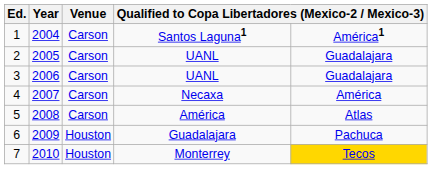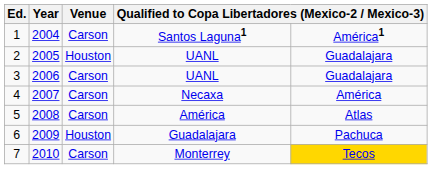2 | Venue: Carson -> Houston
7 | Venue: Houston -> Carson
